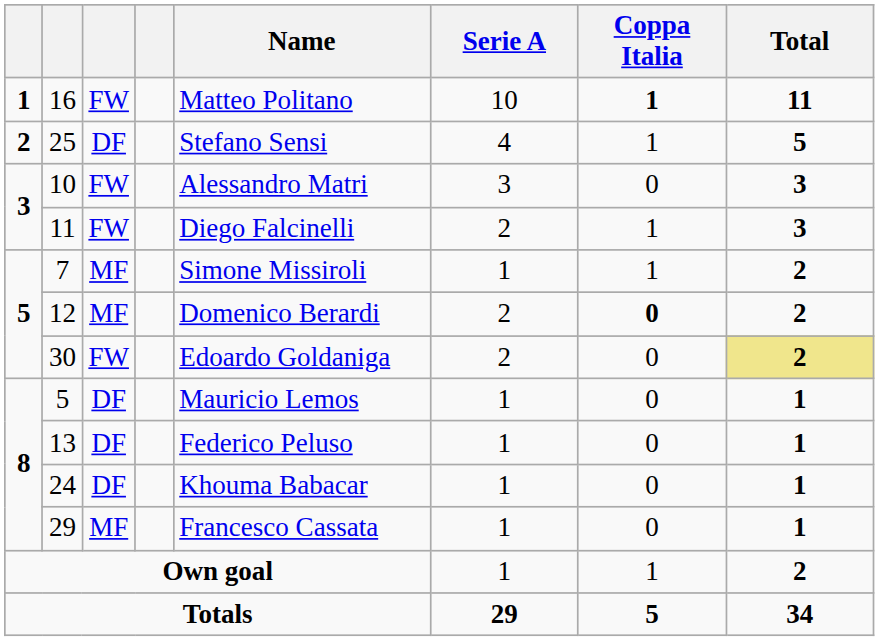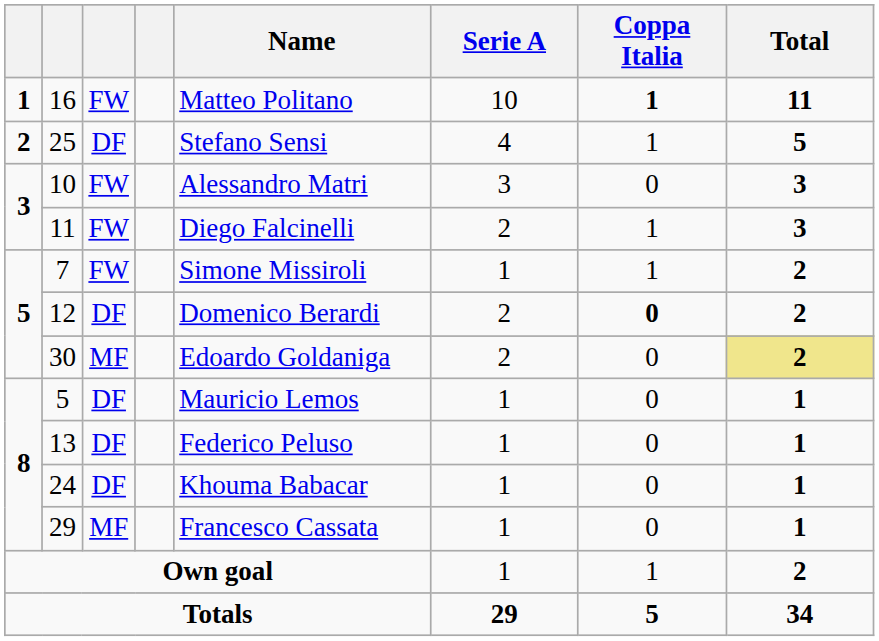7 | column 3: MF -> FW
12 | column 3: MF -> DF
30 | column 3: FW -> MF
